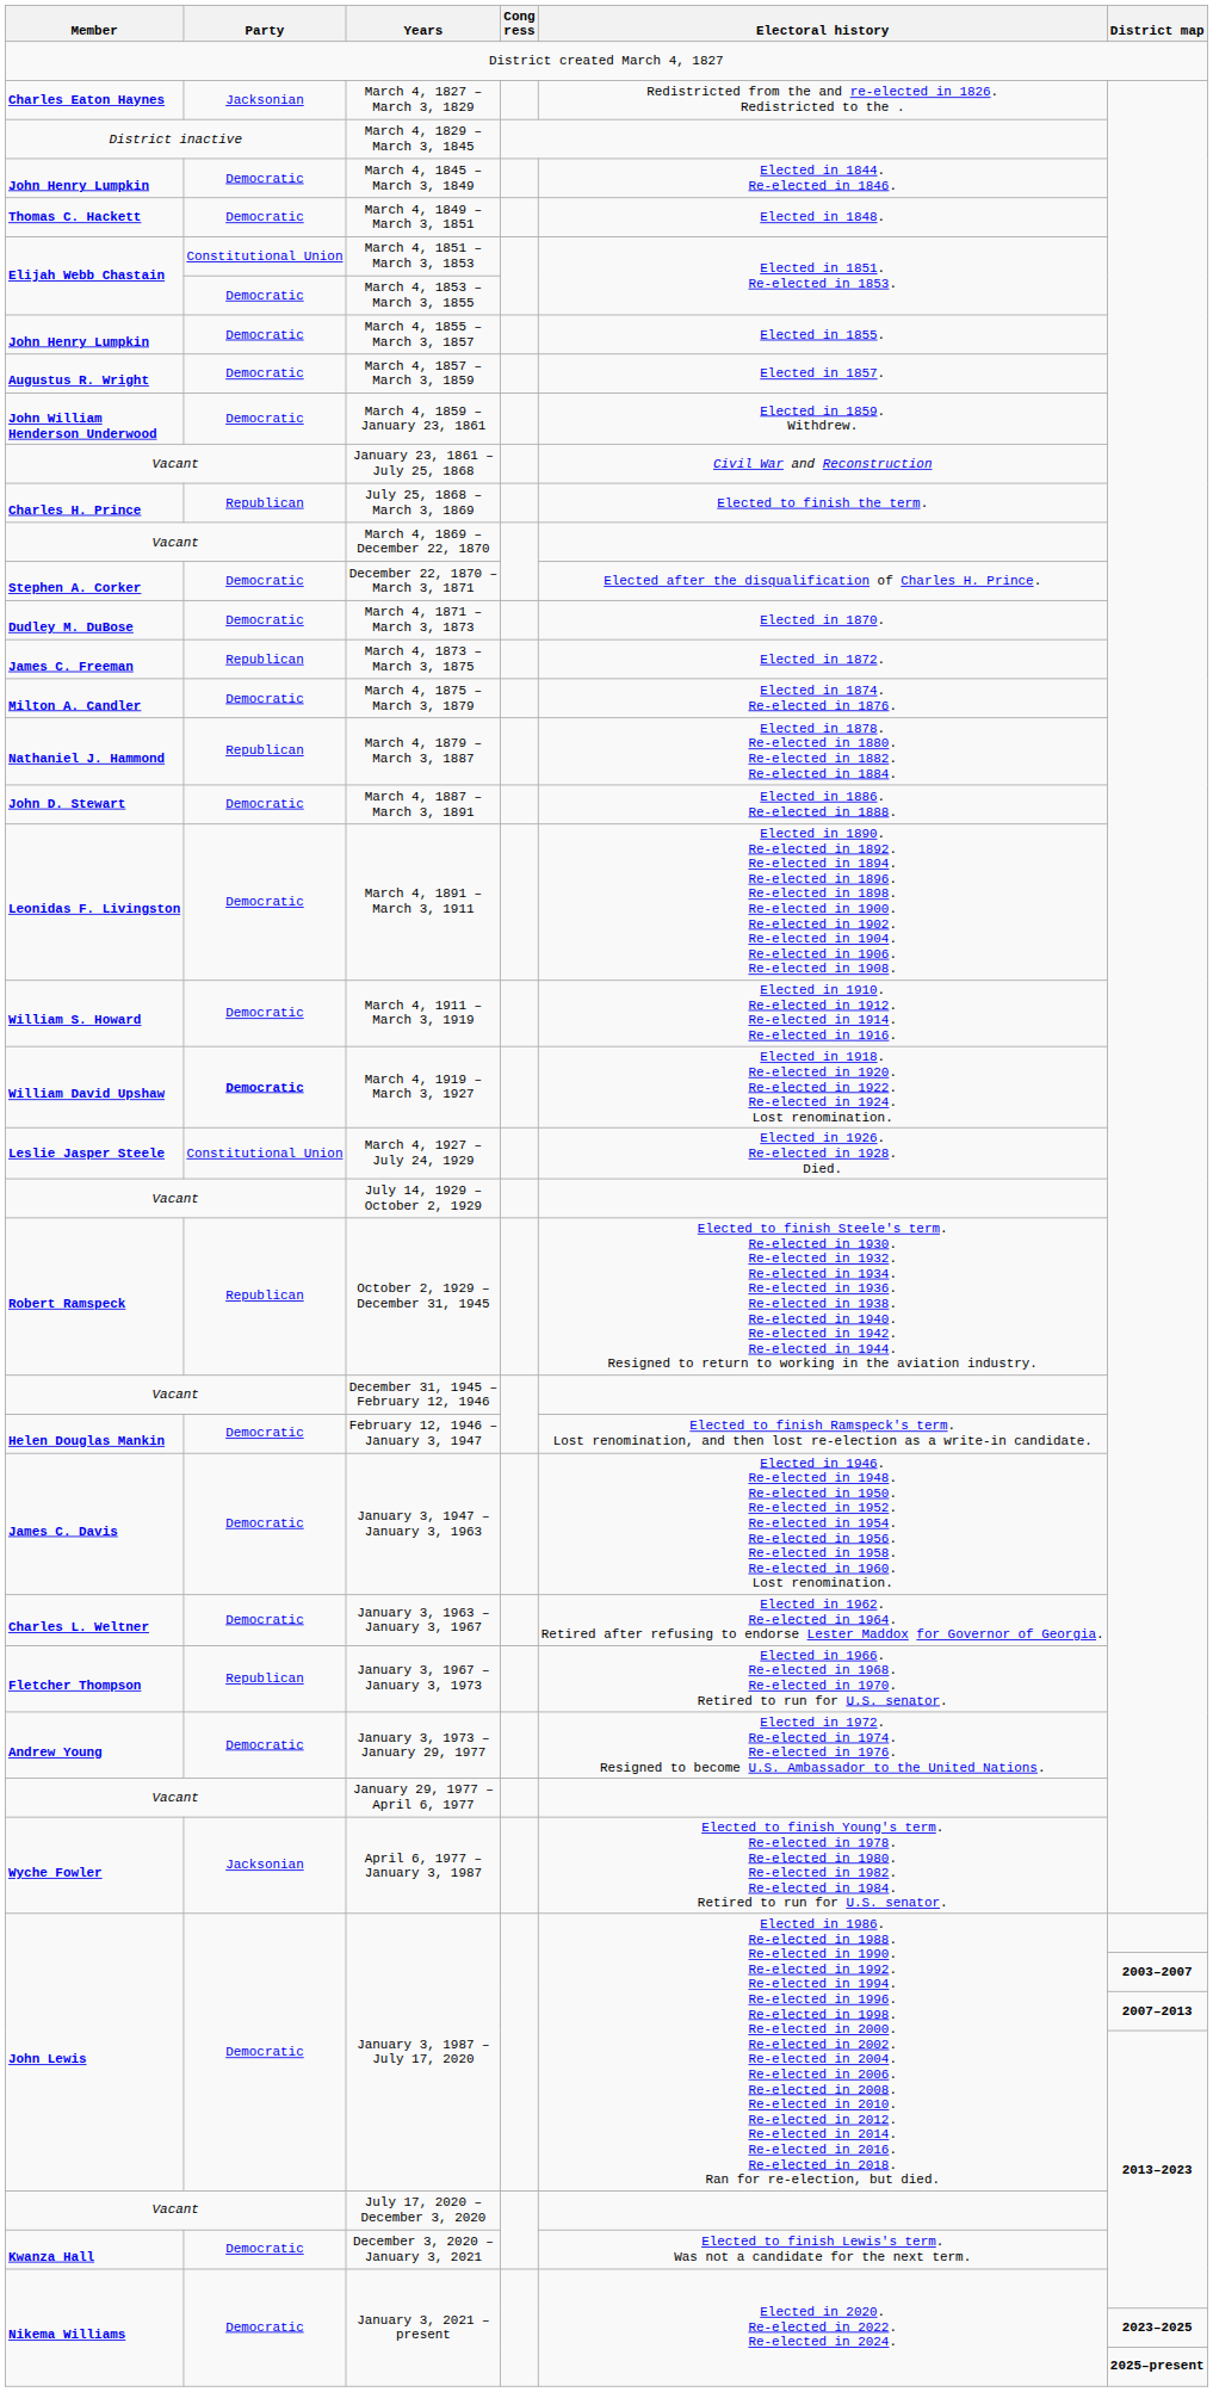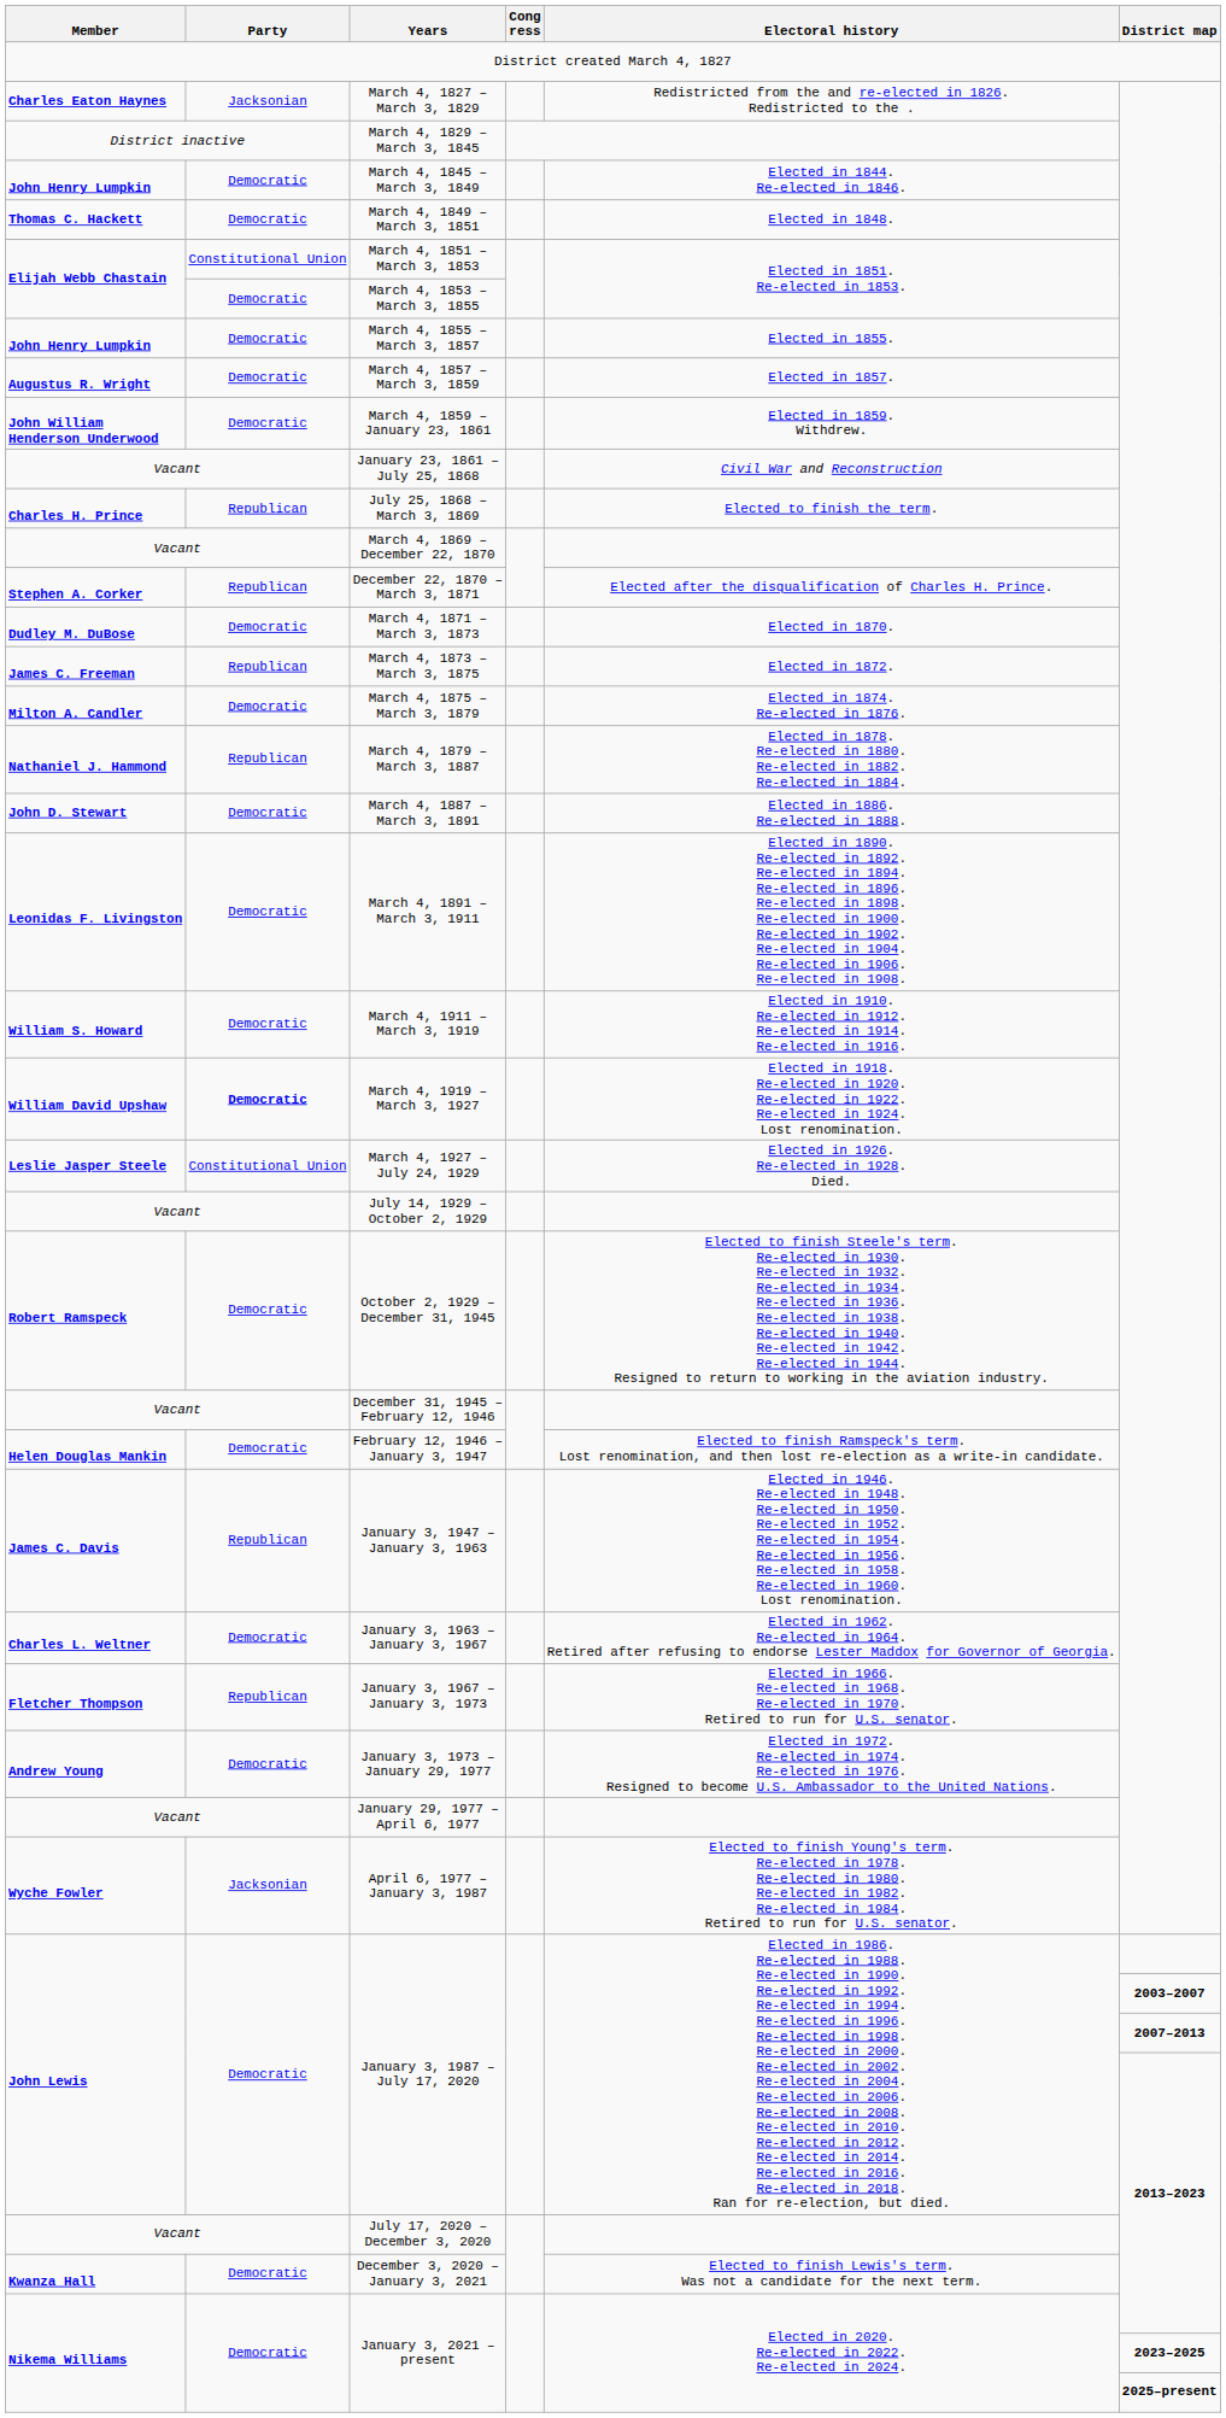December 22, 1870 – March 3, 1871 | Party: Democratic -> Republican
October 2, 1929 – December 31, 1945 | Party: Republican -> Democratic
January 3, 1947 – January 3, 1963 | Party: Democratic -> Republican
